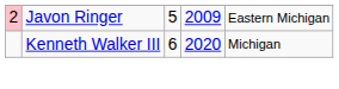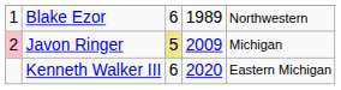+ row: 1 | Blake Ezor | 6 | 1989 | Northwestern
Javon Ringer | column 3: no background -> khaki background
Javon Ringer | column 5: Eastern Michigan -> Michigan
Kenneth Walker III | column 5: Michigan -> Eastern Michigan
